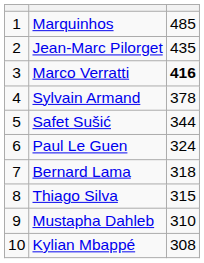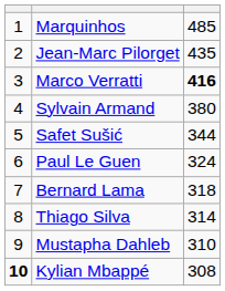Sylvain Armand | column 3: 378 -> 380
Thiago Silva | column 3: 315 -> 314
Kylian Mbappé | column 1: normal -> bold
